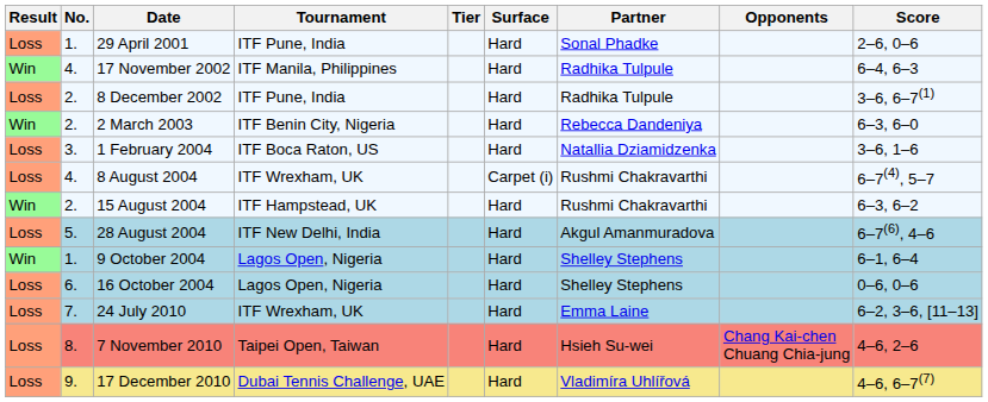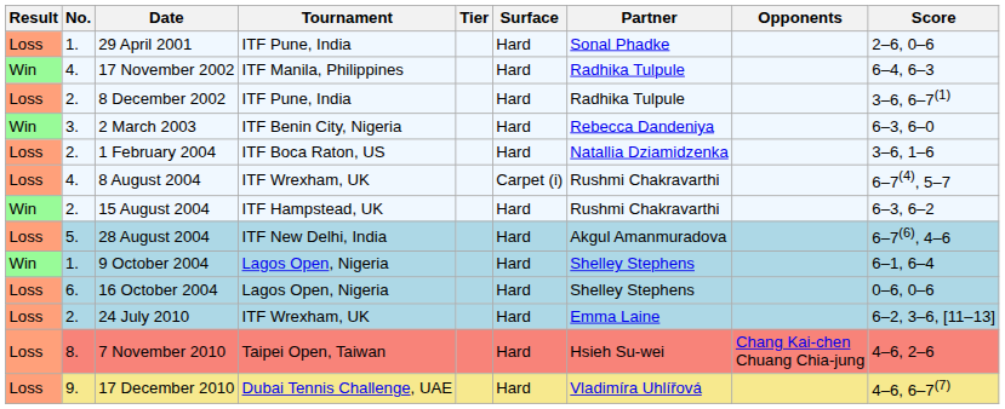2 March 2003 | No.: 2. -> 3.
1 February 2004 | No.: 3. -> 2.
24 July 2010 | No.: 7. -> 2.
